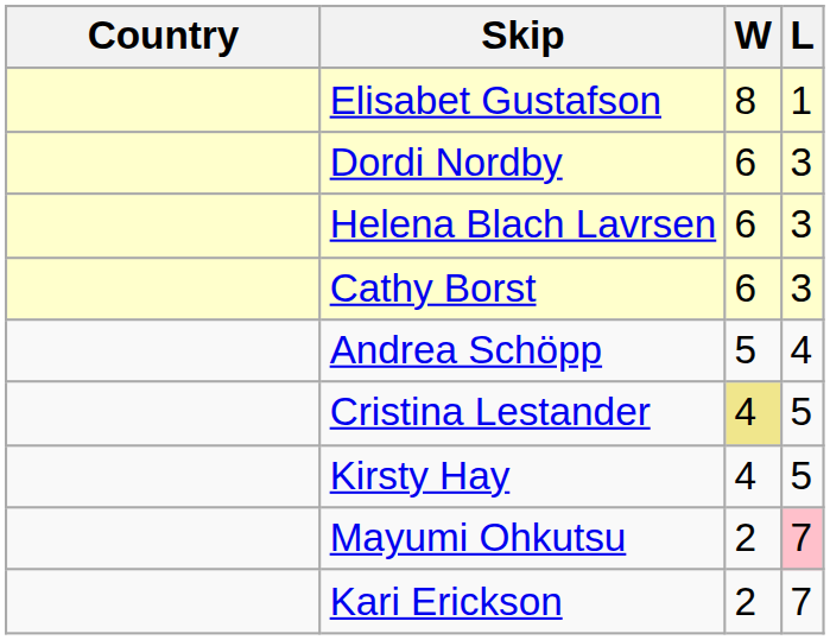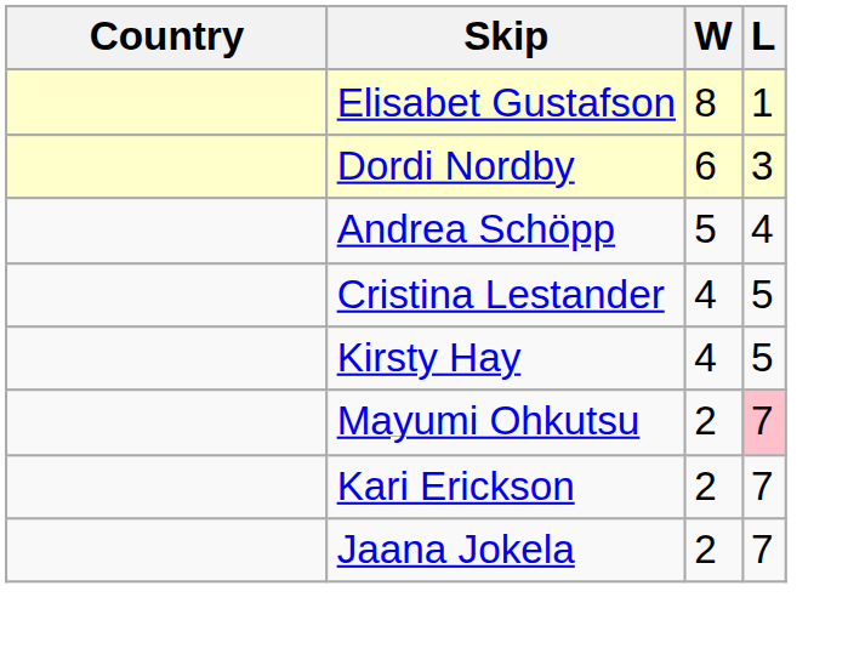- row: Helena Blach Lavrsen | 6 | 3
- row: Cathy Borst | 6 | 3
Cristina Lestander | W: khaki background -> no background
+ row: Jaana Jokela | 2 | 7
